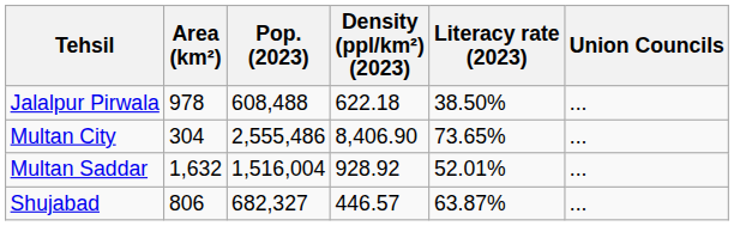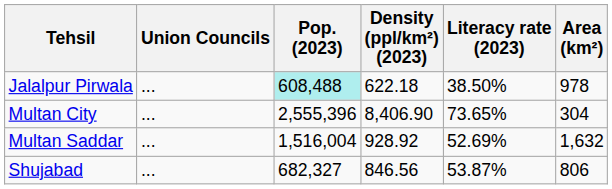columns swapped: Area (km²) <-> Union Councils
Jalalpur Pirwala | Pop. (2023): no background -> paleturquoise background
Multan City | Pop. (2023): 2,555,486 -> 2,555,396
Multan Saddar | Literacy rate (2023): 52.01% -> 52.69%
Shujabad | Density (ppl/km²) (2023): 446.57 -> 846.56
Shujabad | Literacy rate (2023): 63.87% -> 53.87%
